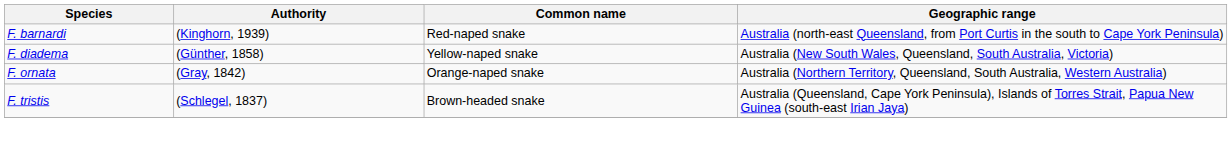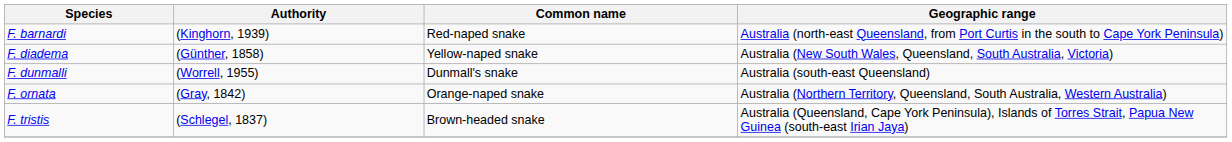+ row: F. dunmalli | (Worrell, 1955) | Dunmall's snake | Australia (south-east Queensland)
